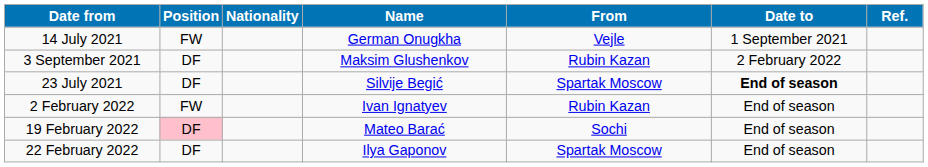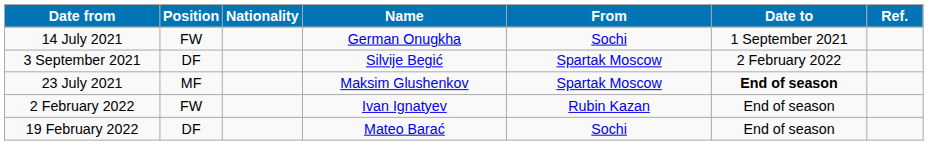14 July 2021 | From: Vejle -> Sochi
3 September 2021 | Name: Maksim Glushenkov -> Silvije Begić
3 September 2021 | From: Rubin Kazan -> Spartak Moscow
23 July 2021 | Position: DF -> MF
23 July 2021 | Name: Silvije Begić -> Maksim Glushenkov
19 February 2022 | Position: pink background -> no background
- row: 22 February 2022 | DF | Ilya Gaponov | Spartak Moscow | End of season
